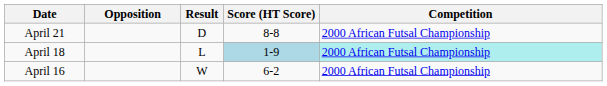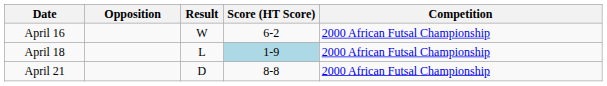rows swapped: April 16 <-> April 21
April 18 | Competition: paleturquoise background -> no background
